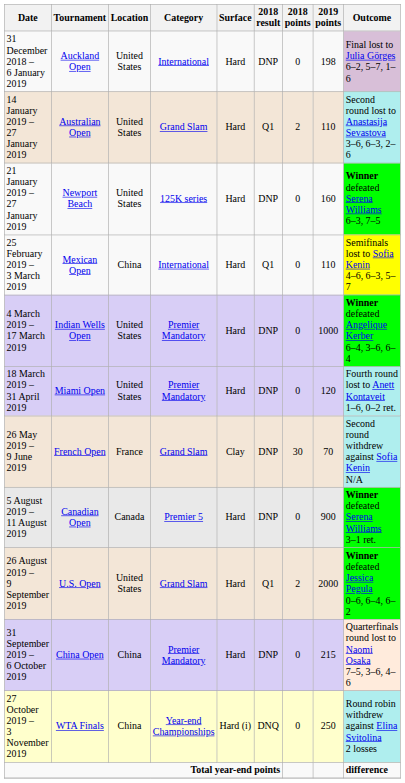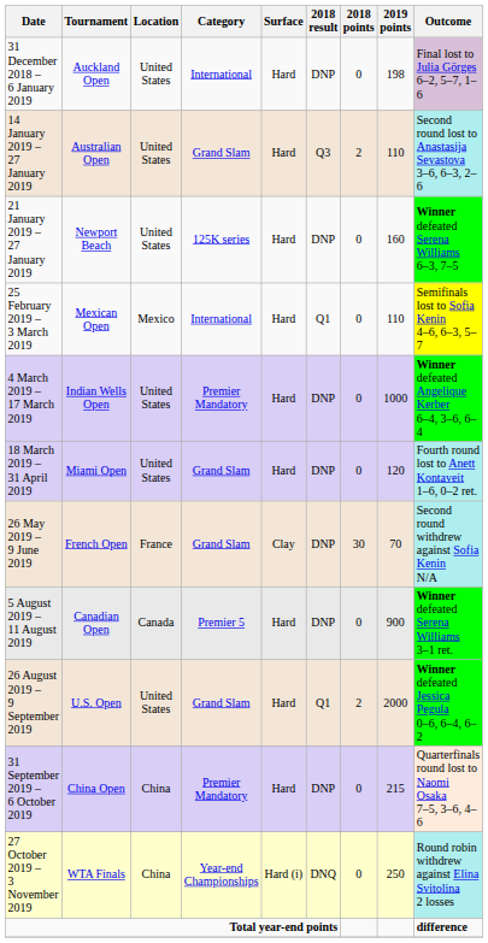14 January 2019 – 27 January 2019 | 2018 result: Q1 -> Q3
25 February 2019 – 3 March 2019 | Location: China -> Mexico
18 March 2019 – 31 April 2019 | Category: Premier Mandatory -> Grand Slam
